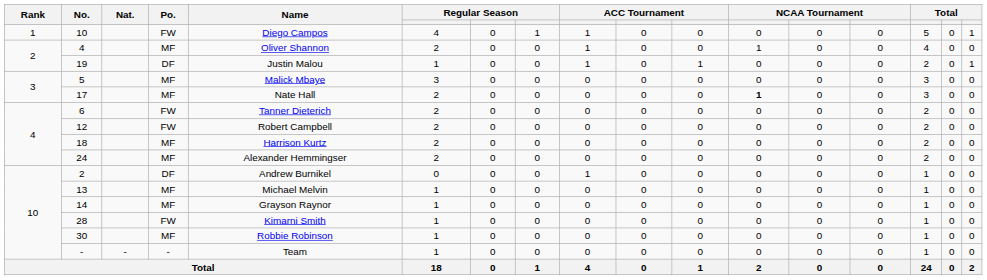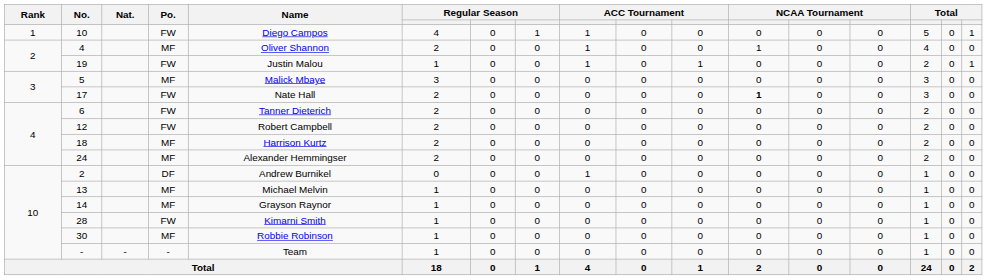19 | Po.: DF -> FW
17 | Po.: MF -> FW
